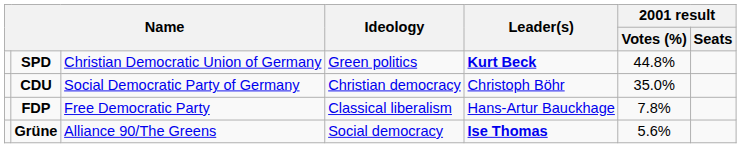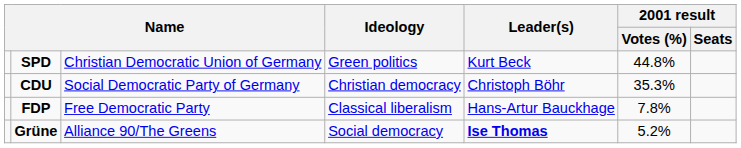SPD | Leader(s): bold -> normal
CDU | 2001 result / Votes (%): 35.0% -> 35.3%
Grüne | 2001 result / Votes (%): 5.6% -> 5.2%
